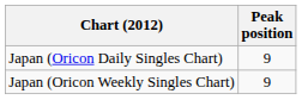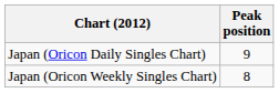Japan (Oricon Weekly Singles Chart) | Peak position: 9 -> 8
